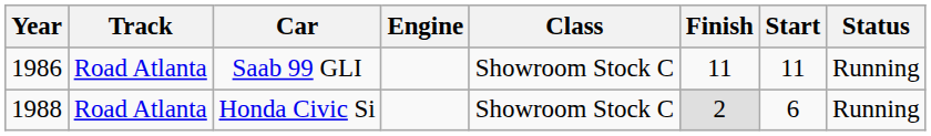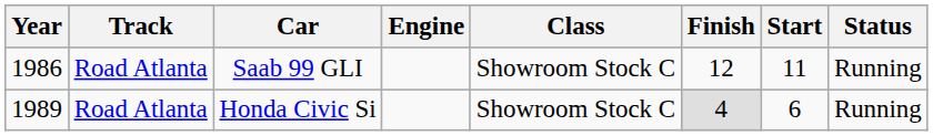Saab 99 GLI | Finish: 11 -> 12
Honda Civic Si | Year: 1988 -> 1989
Honda Civic Si | Finish: 2 -> 4
